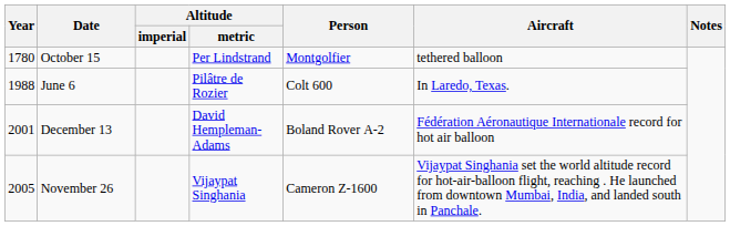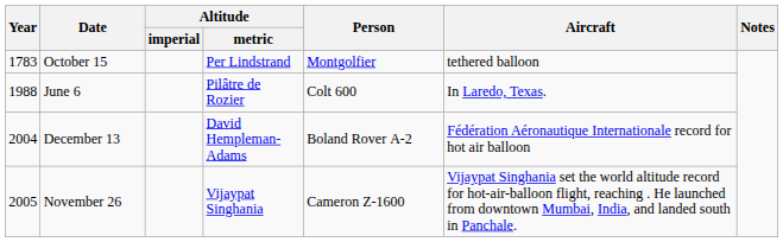October 15 | Year: 1780 -> 1783
December 13 | Year: 2001 -> 2004
